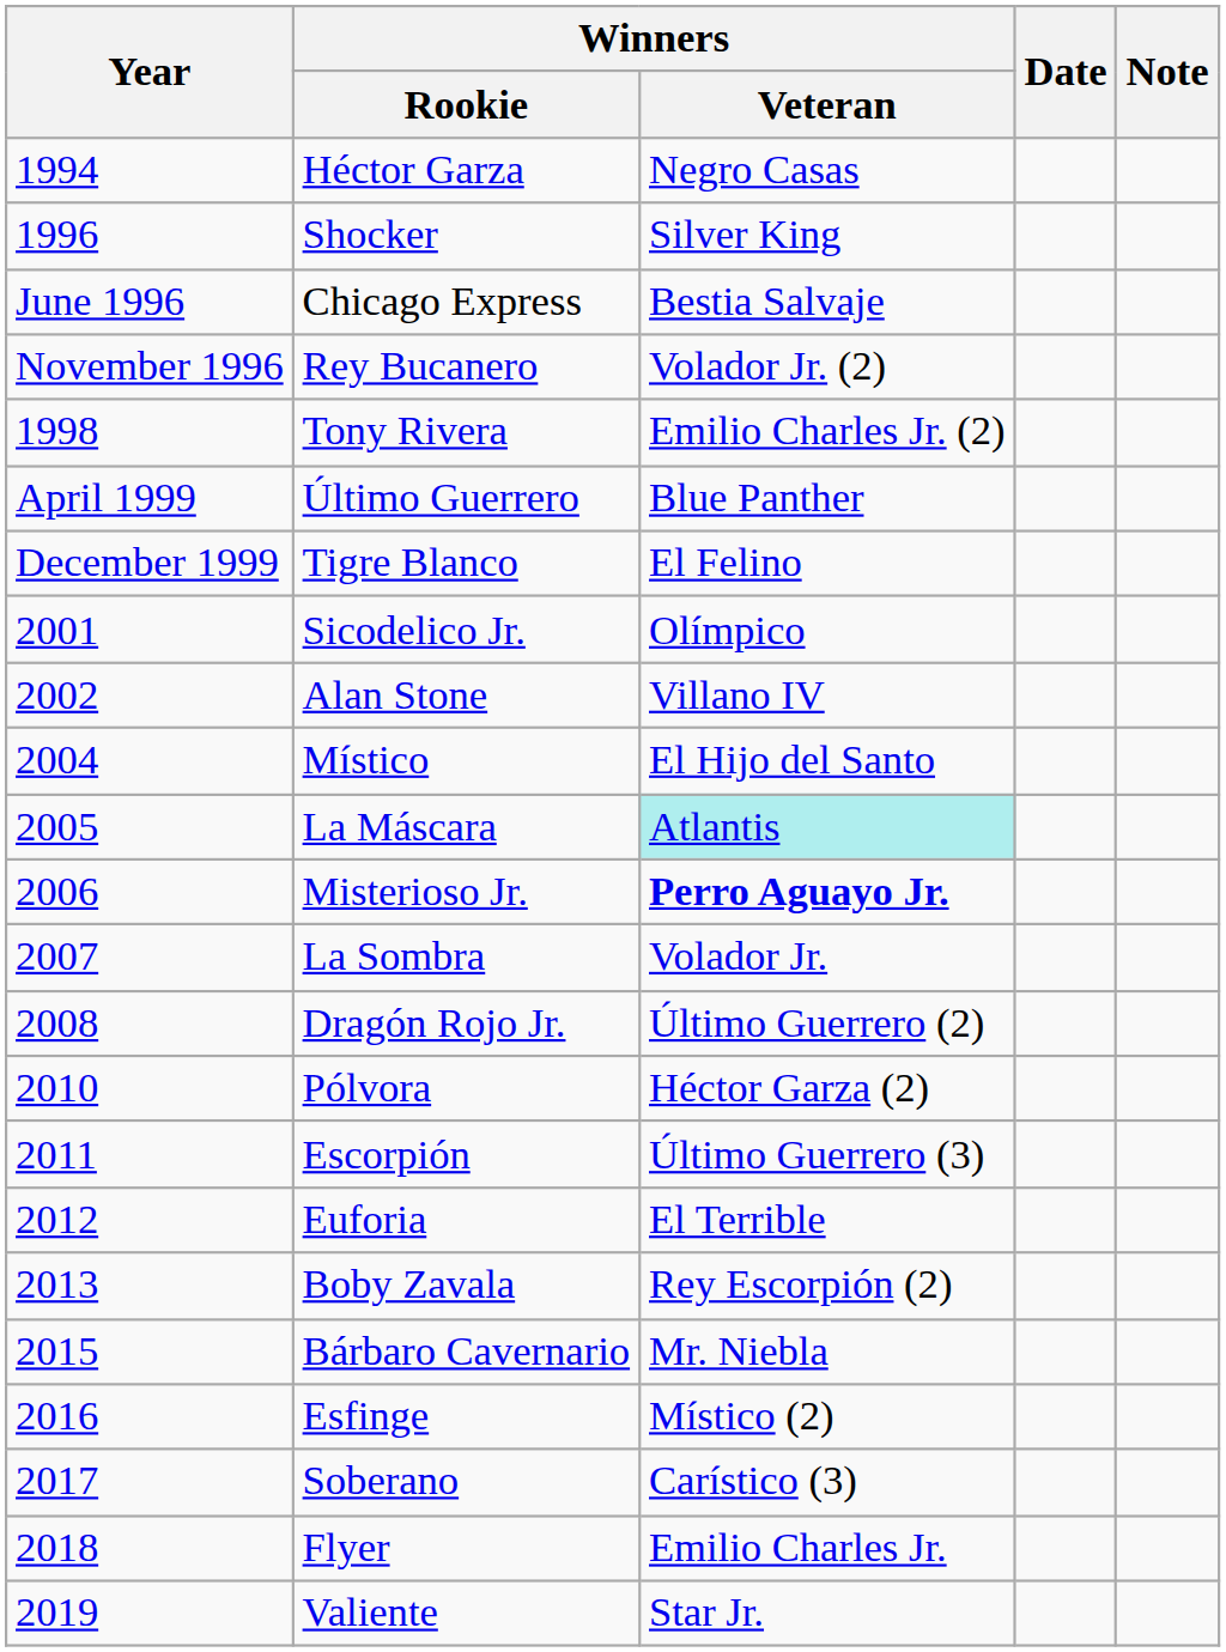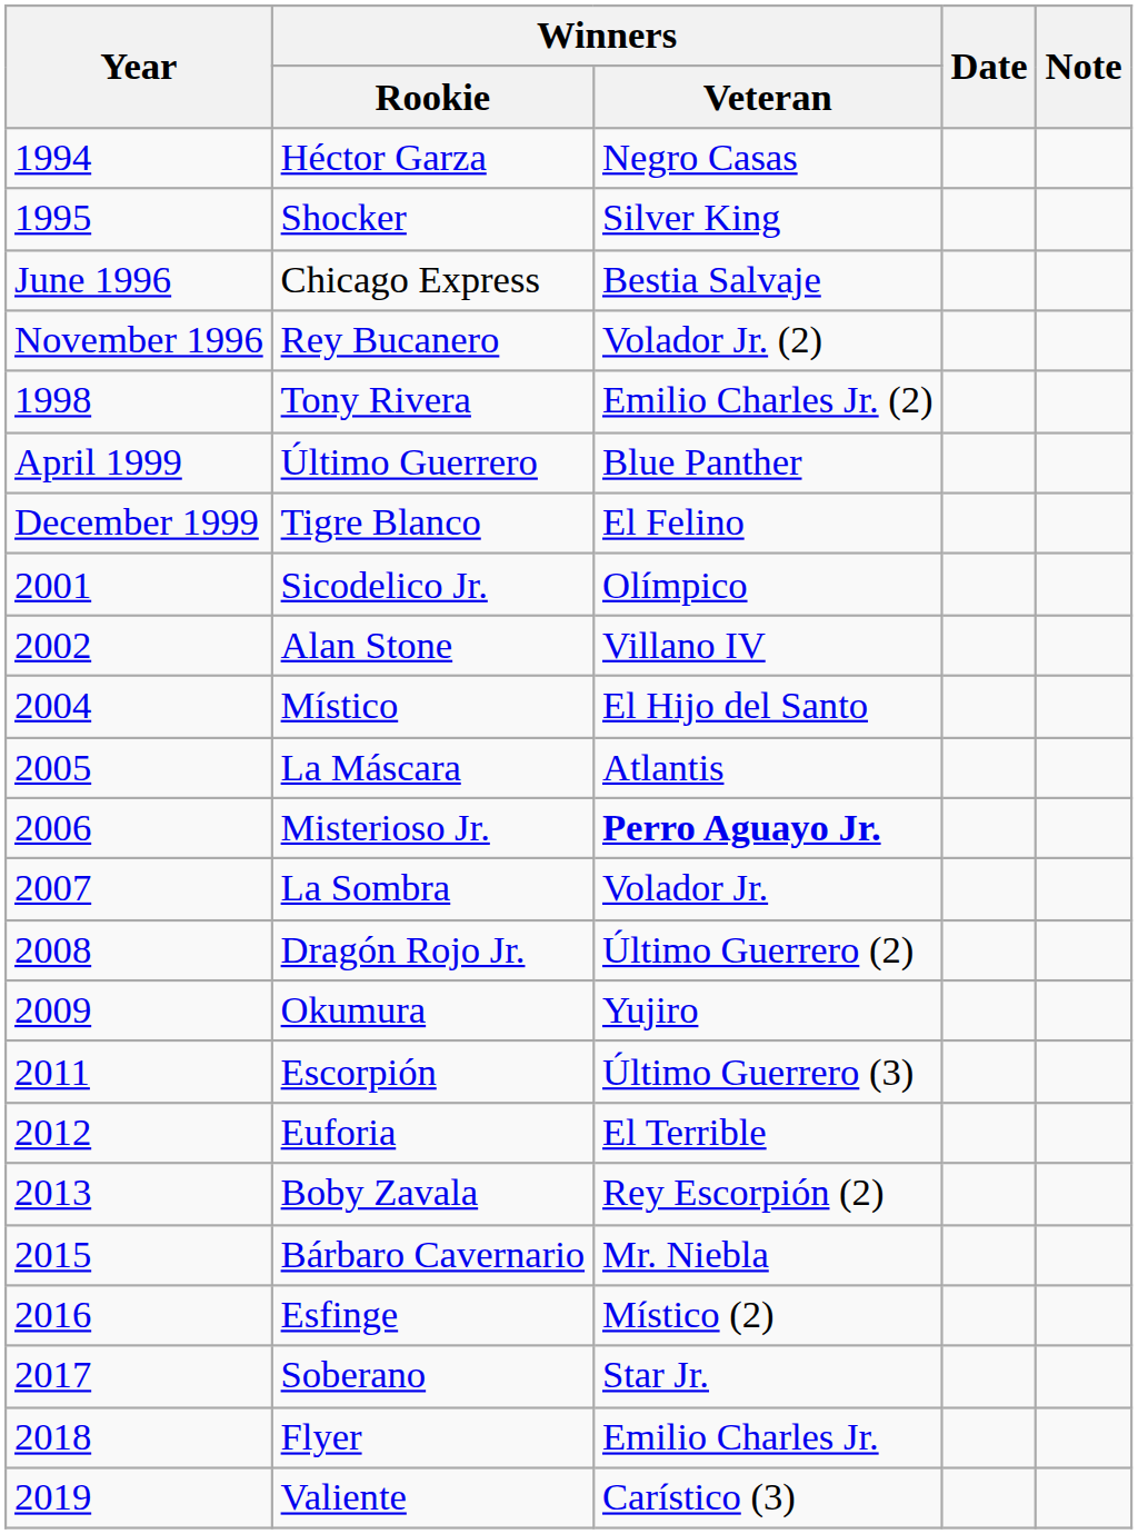Shocker | Year: 1996 -> 1995
La Máscara | Winners / Veteran: paleturquoise background -> no background
+ row: 2009 | Okumura | Yujiro
- row: 2010 | Pólvora | Héctor Garza (2)
Soberano | Winners / Veteran: Carístico (3) -> Star Jr.
Valiente | Winners / Veteran: Star Jr. -> Carístico (3)
